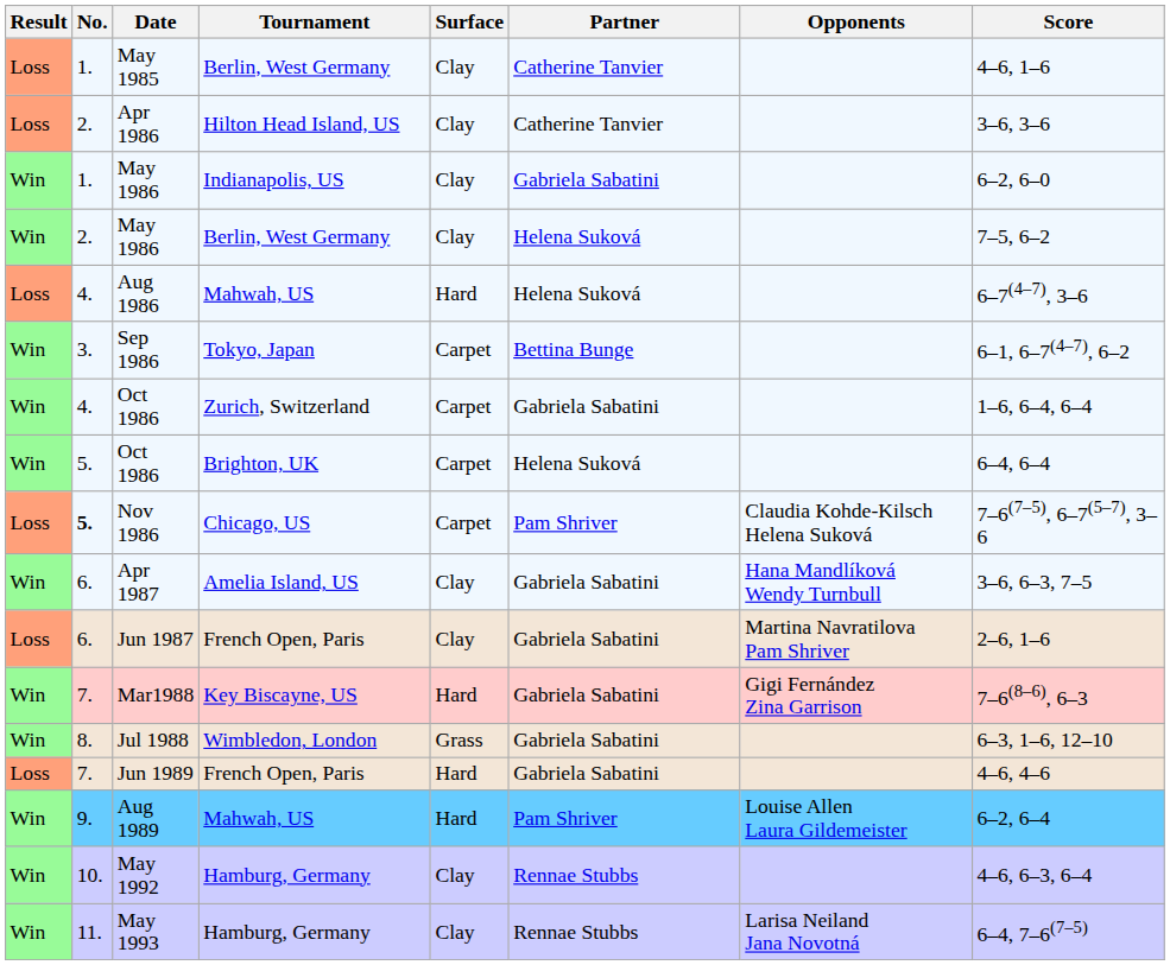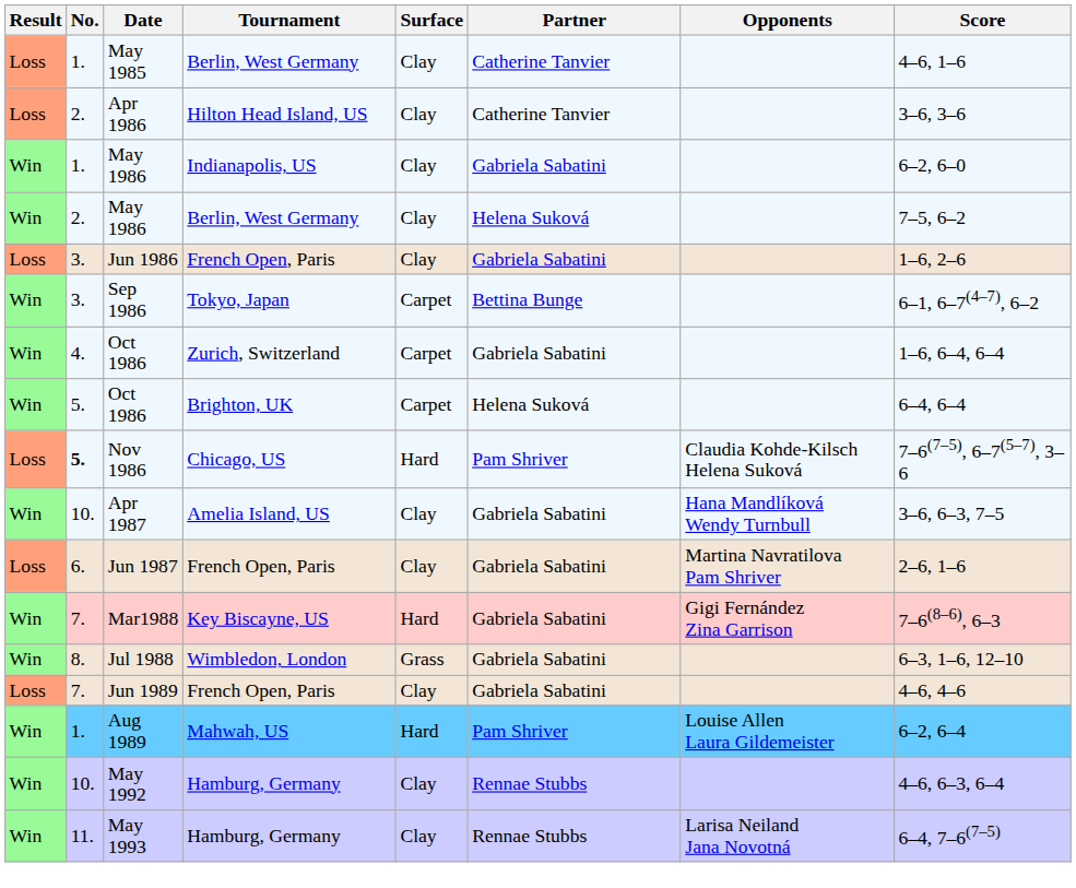+ row: Loss | 3. | Jun 1986 | French Open, Paris | Clay | Gabriela Sabatini | 1–6, 2–6
- row: Loss | 4. | Aug 1986 | Mahwah, US | Hard | Helena Suková | 6–7(4–7), 3–6
Nov 1986 | Surface: Carpet -> Hard
Apr 1987 | No.: 6. -> 10.
Jun 1989 | Surface: Hard -> Clay
Aug 1989 | No.: 9. -> 1.
